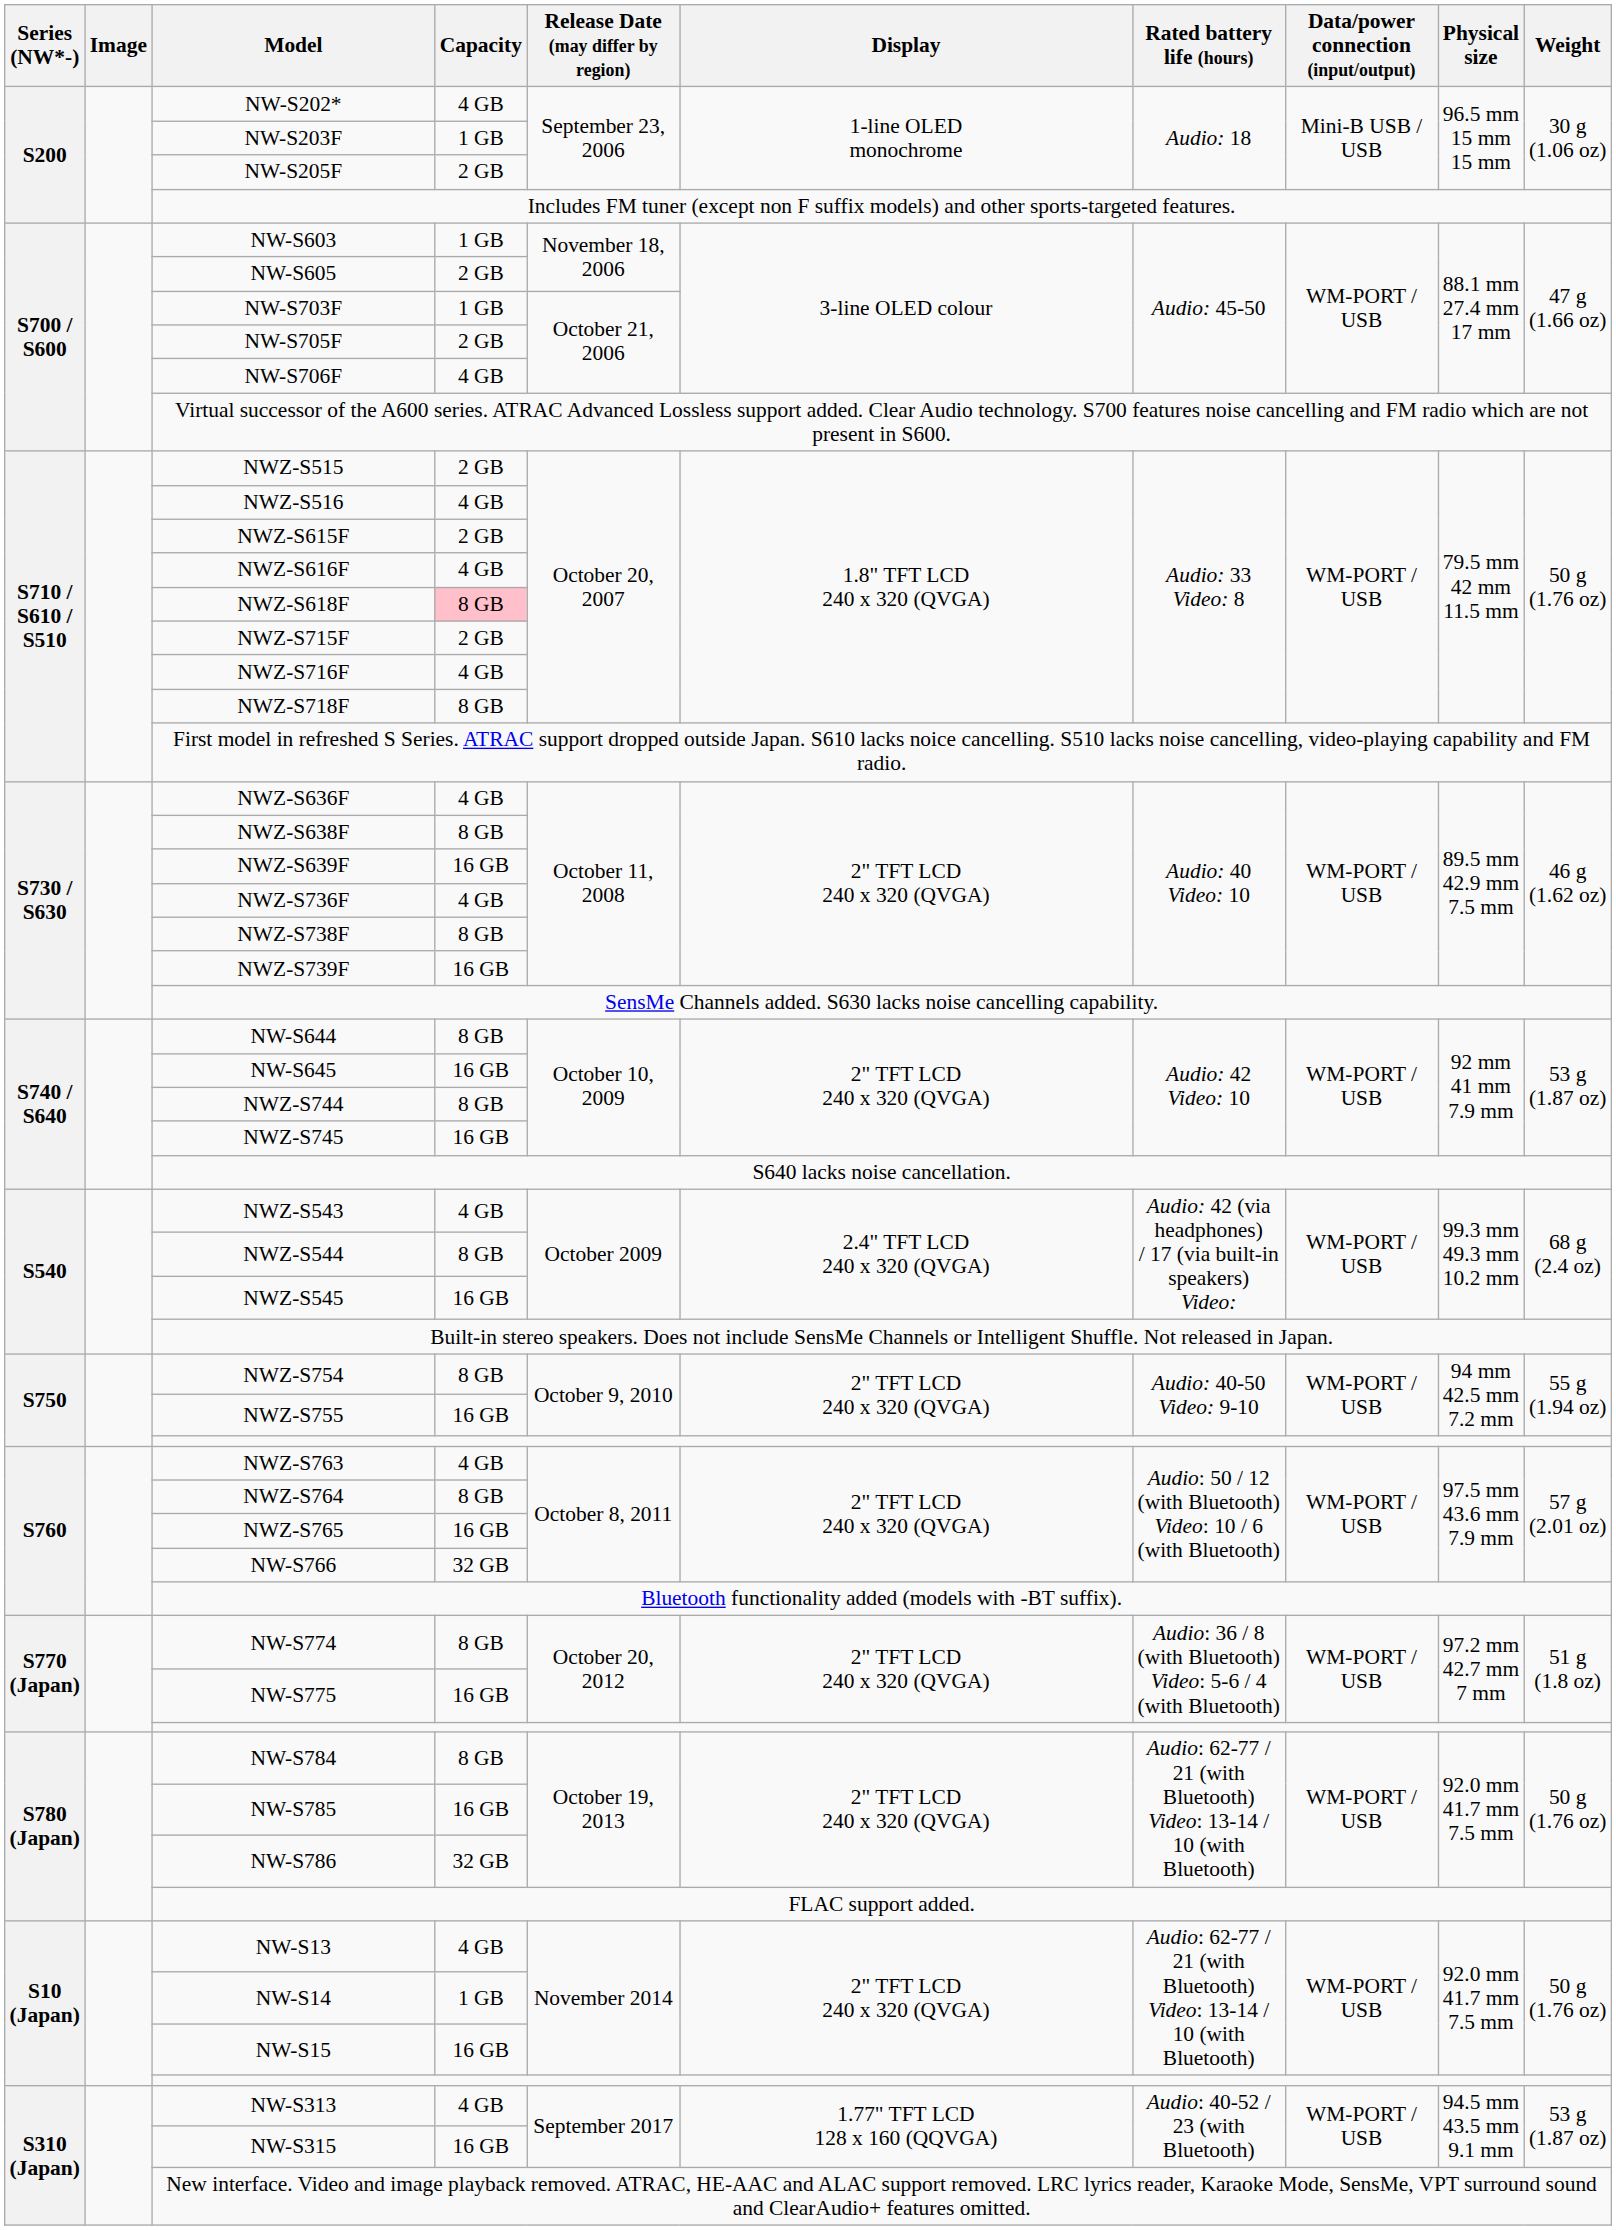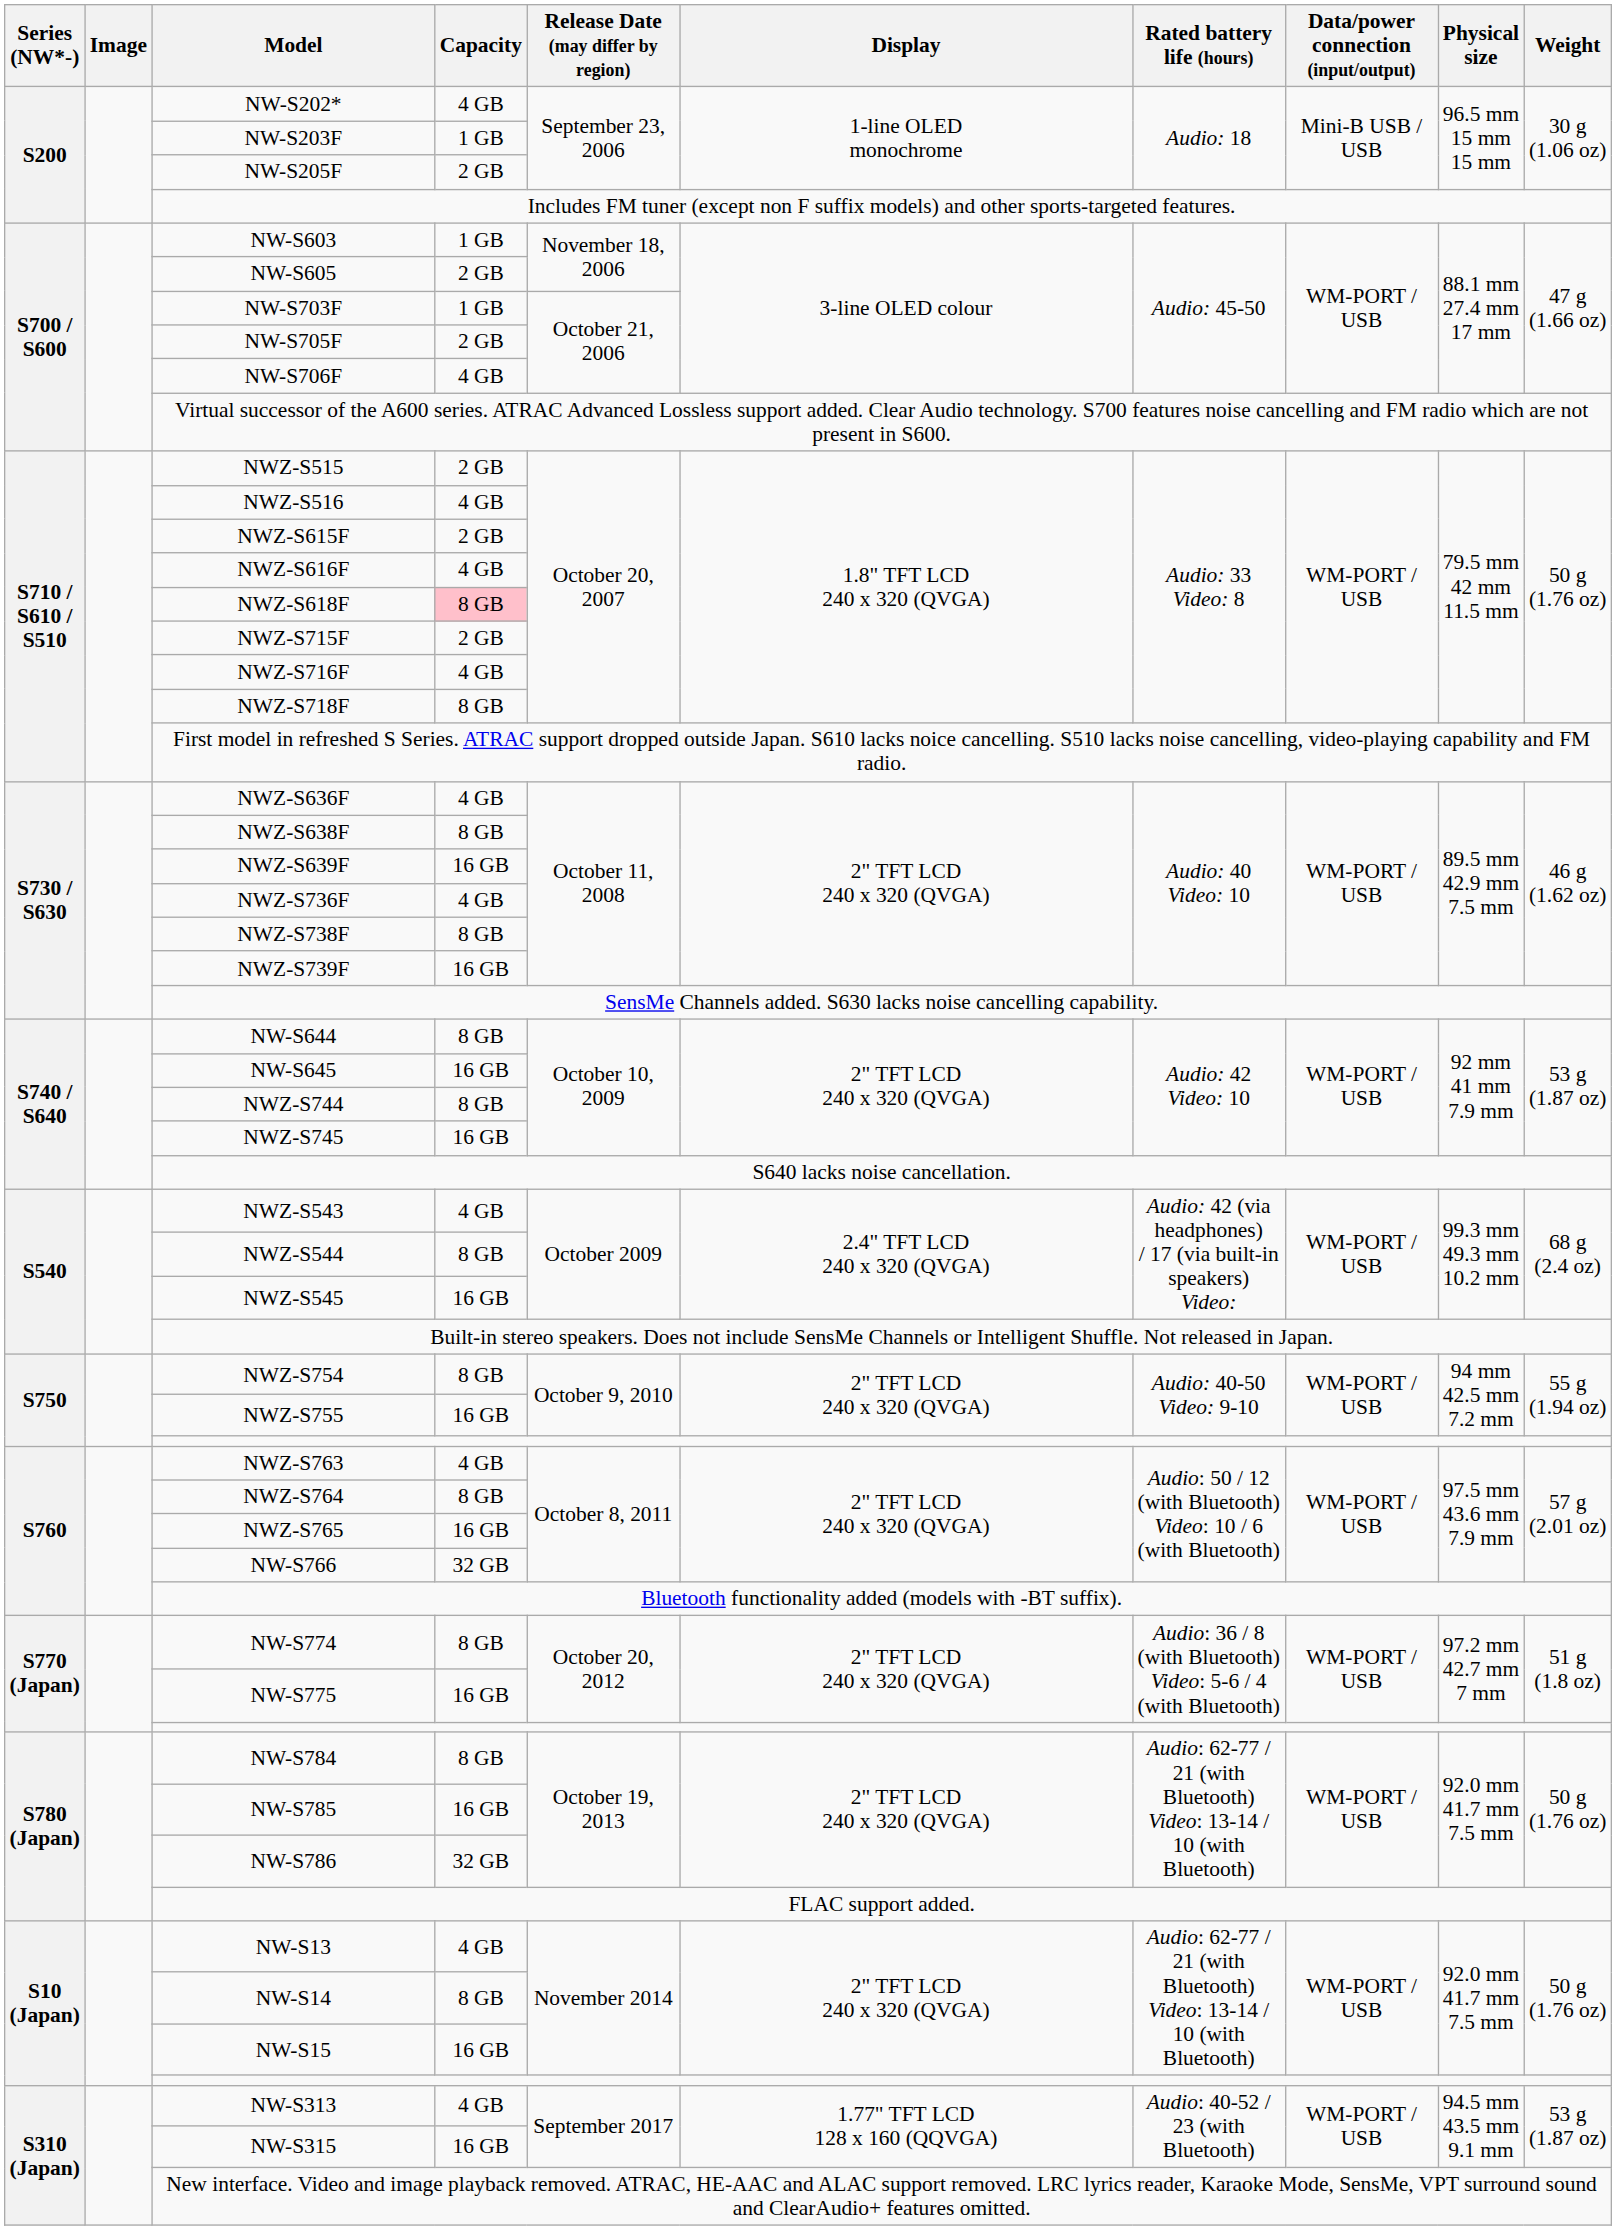NW-S14 | Capacity: 1 GB -> 8 GB
